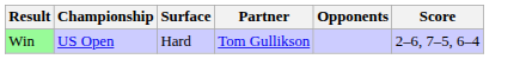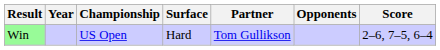+ column: Year
